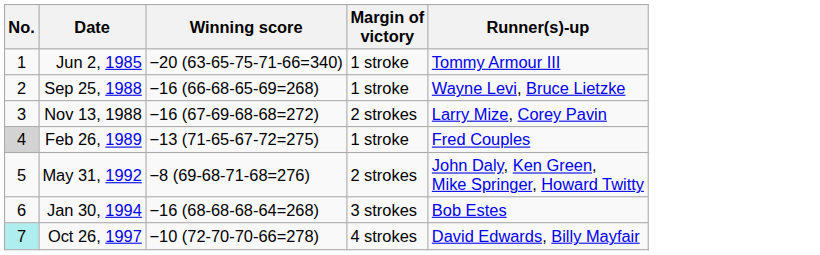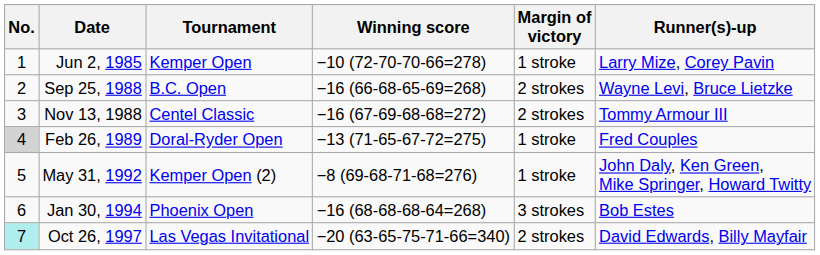+ column: Tournament | Kemper Open | B.C. Open | Centel Classic | Doral-Ryder Open | Kemper Open (2) | Phoenix Open | Las Vegas Invitational
Jun 2, 1985 | Winning score: −20 (63-65-75-71-66=340) -> −10 (72-70-70-66=278)
Jun 2, 1985 | Runner(s)-up: Tommy Armour III -> Larry Mize, Corey Pavin
Sep 25, 1988 | Margin of victory: 1 stroke -> 2 strokes
Nov 13, 1988 | Runner(s)-up: Larry Mize, Corey Pavin -> Tommy Armour III
May 31, 1992 | Margin of victory: 2 strokes -> 1 stroke
Oct 26, 1997 | Winning score: −10 (72-70-70-66=278) -> −20 (63-65-75-71-66=340)
Oct 26, 1997 | Margin of victory: 4 strokes -> 2 strokes
